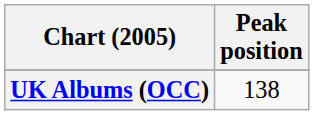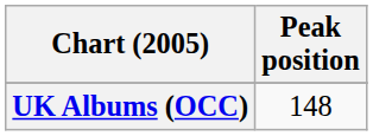UK Albums (OCC) | Peak position: 138 -> 148
